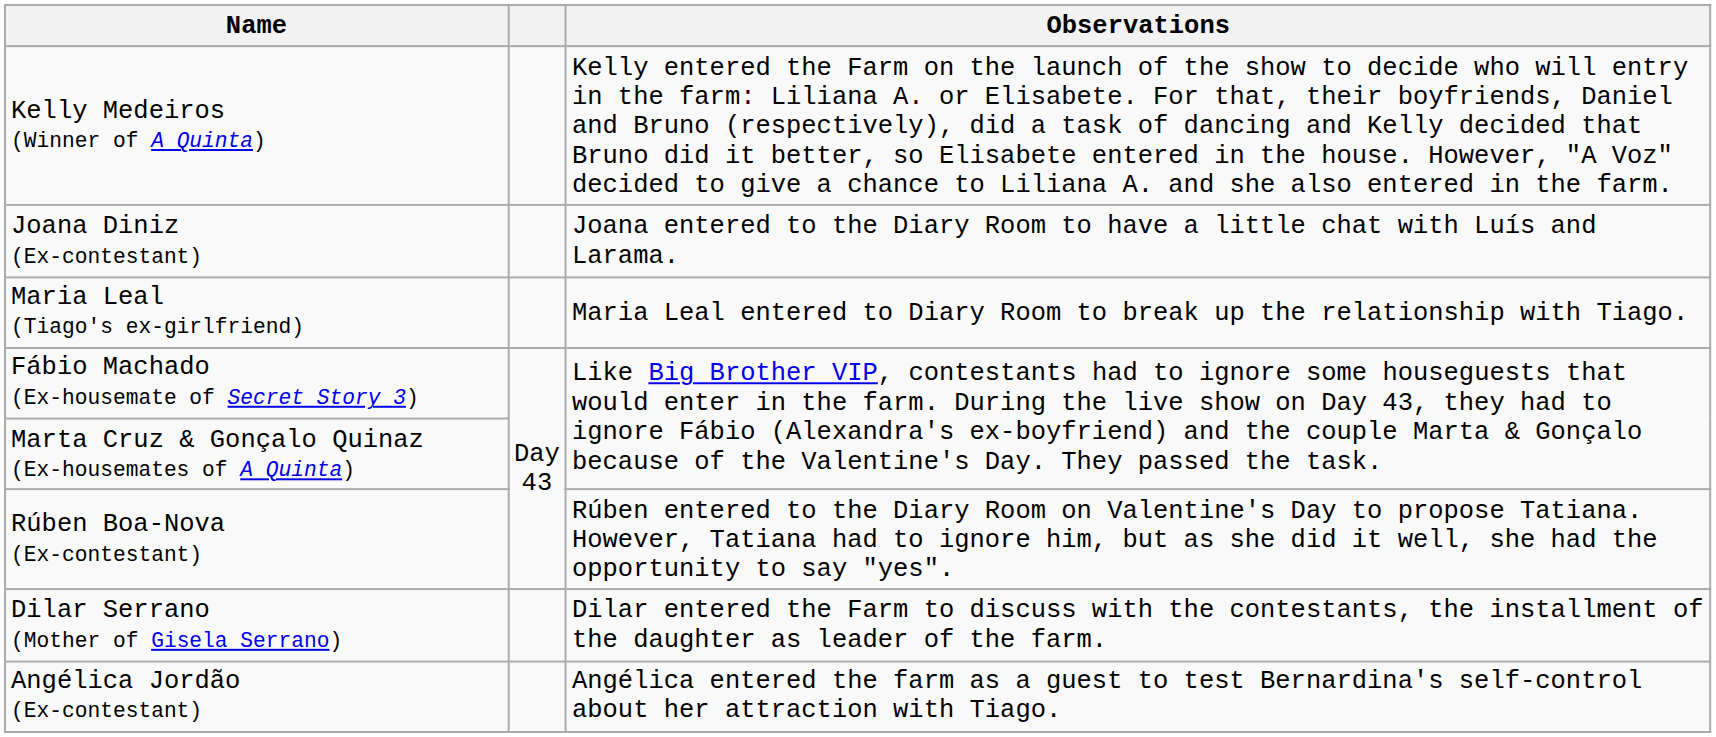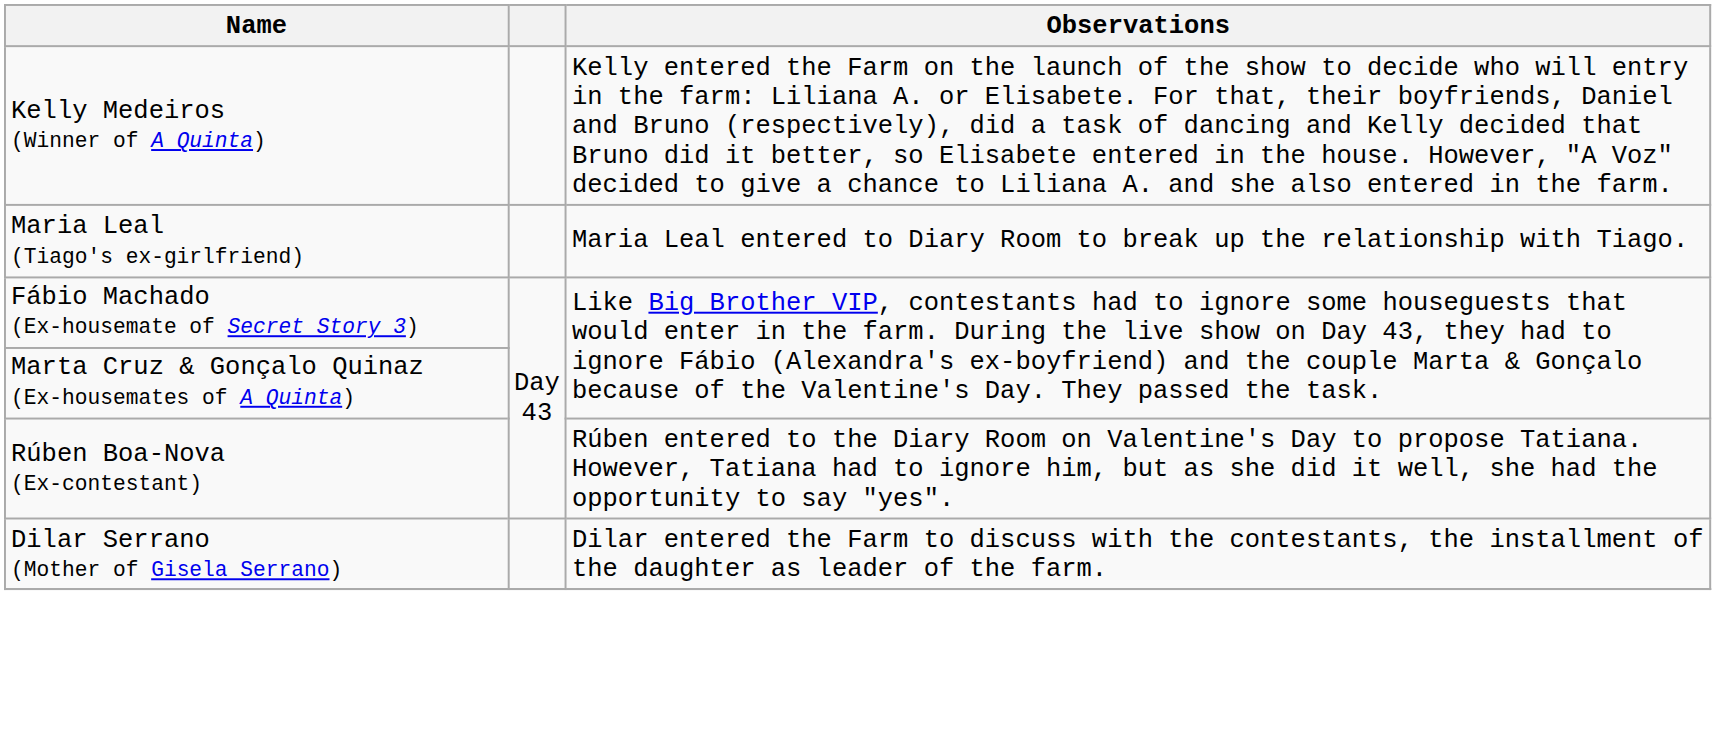- row: Joana Diniz (Ex-contestant) | Joana entered to the Diary Room to have a little chat with Luís and Larama.
- row: Angélica Jordão (Ex-contestant) | Angélica entered the farm as a guest to test Bernardina's self-control about her attraction with Tiago.
